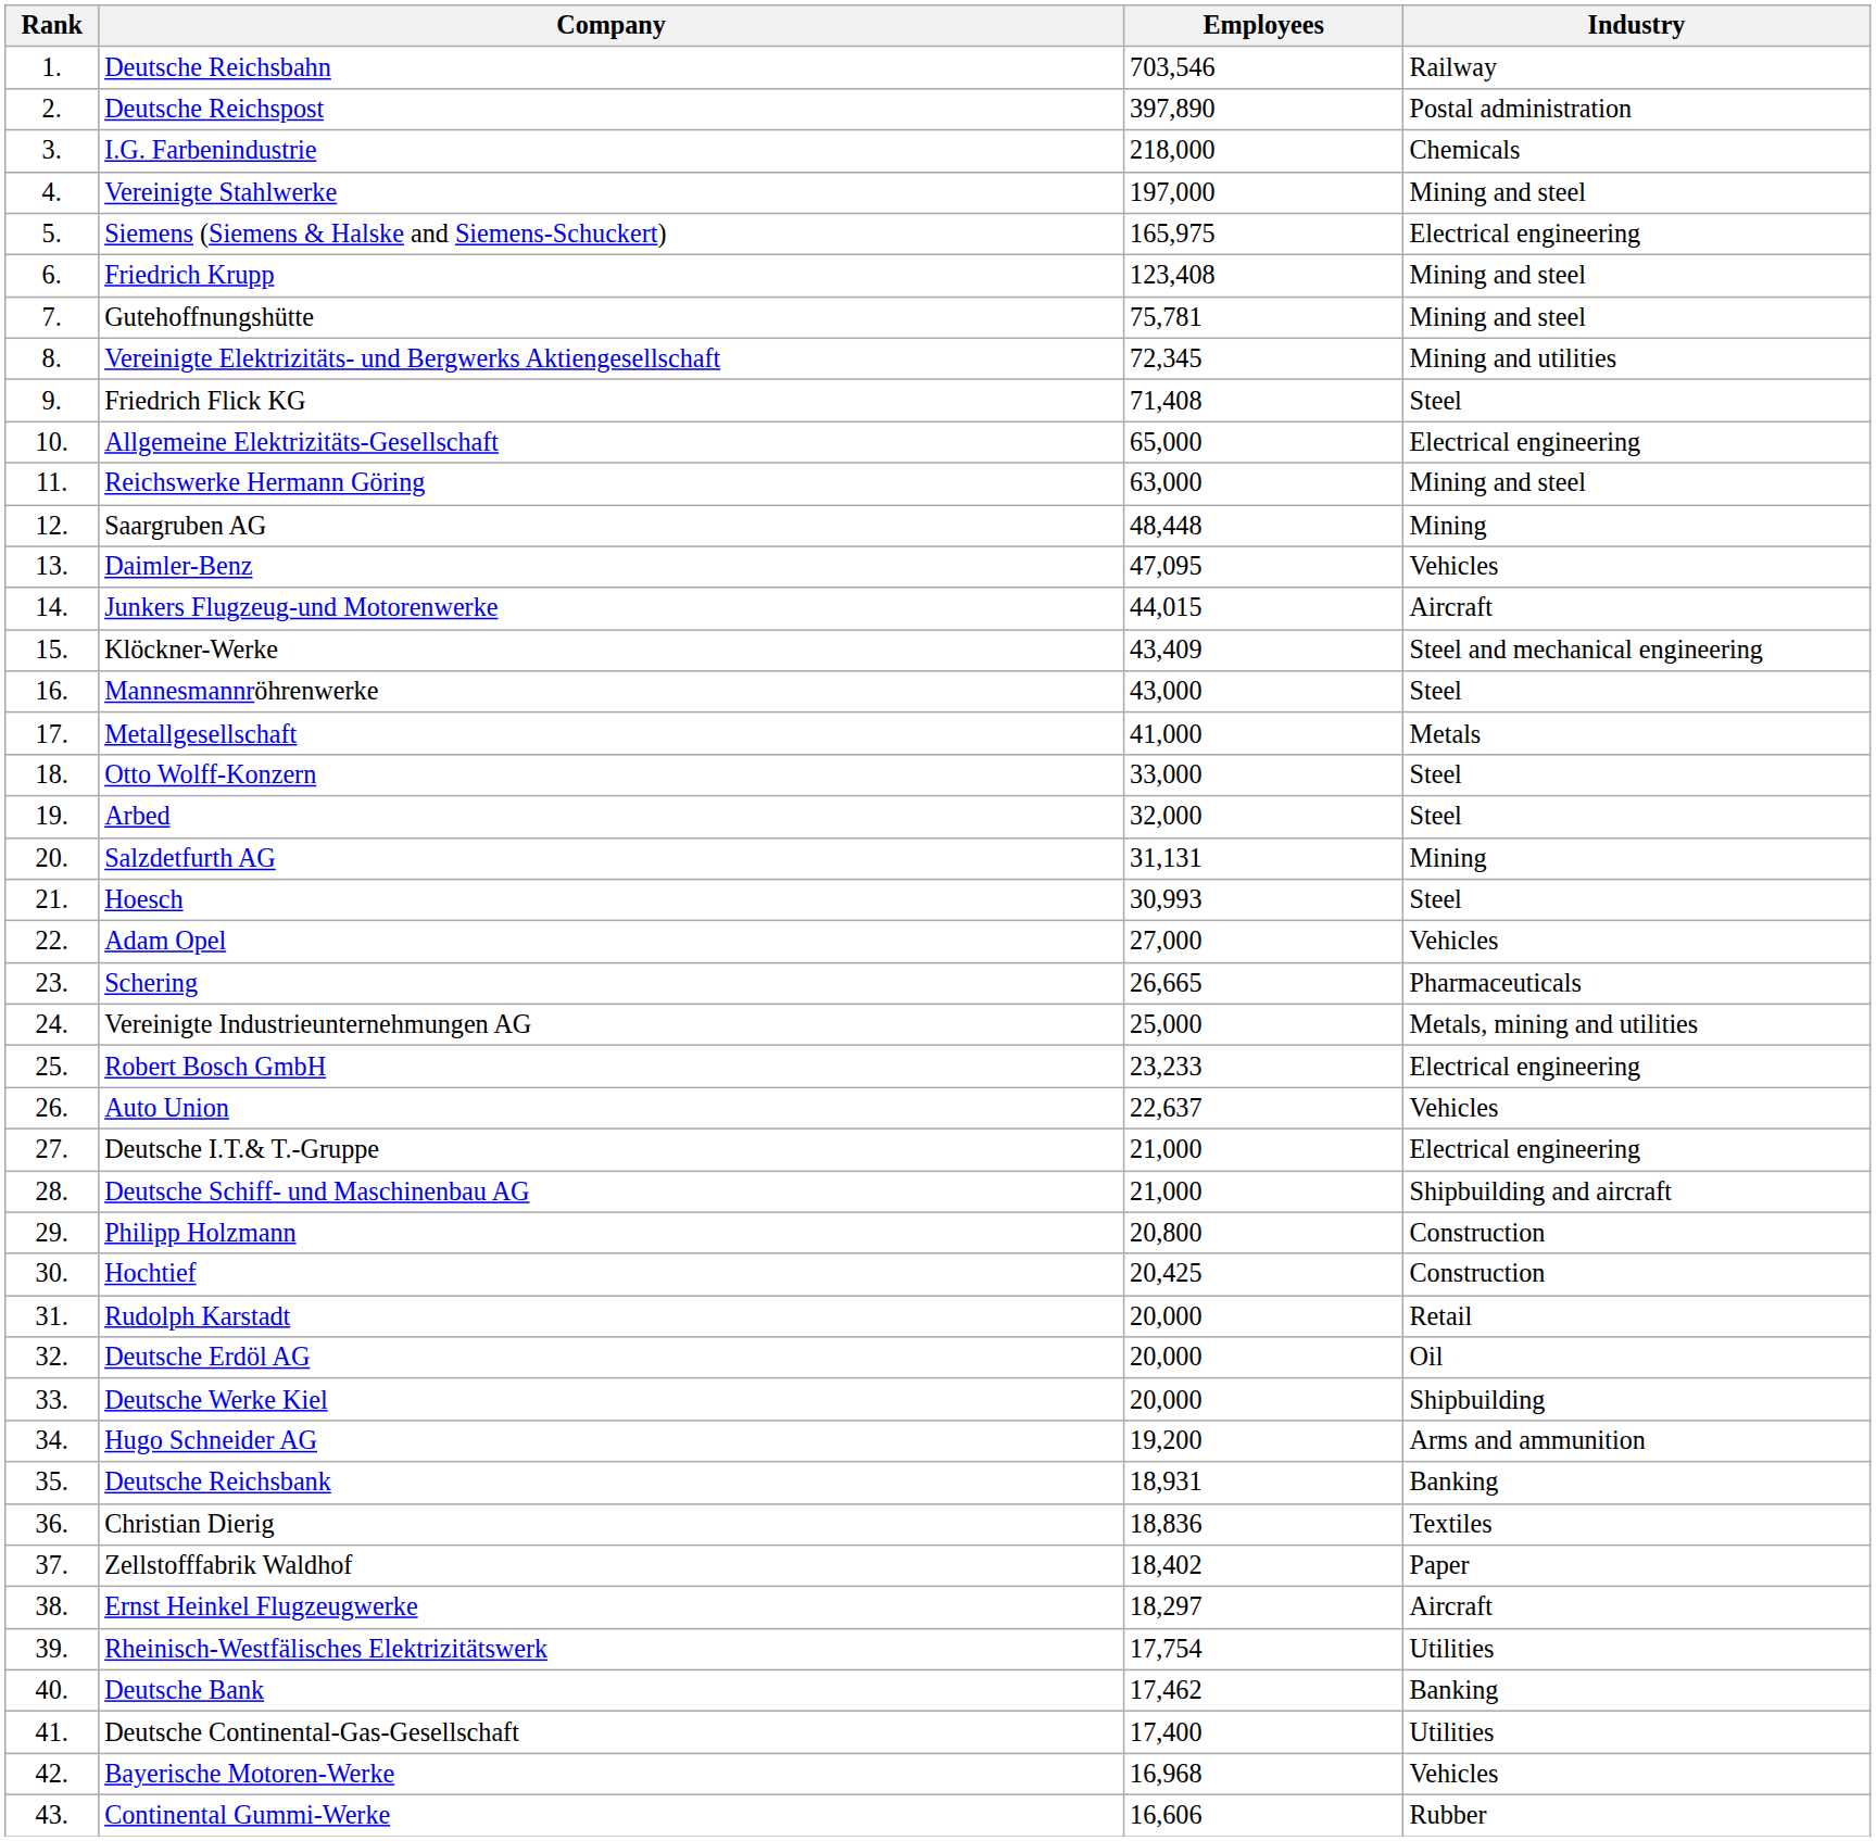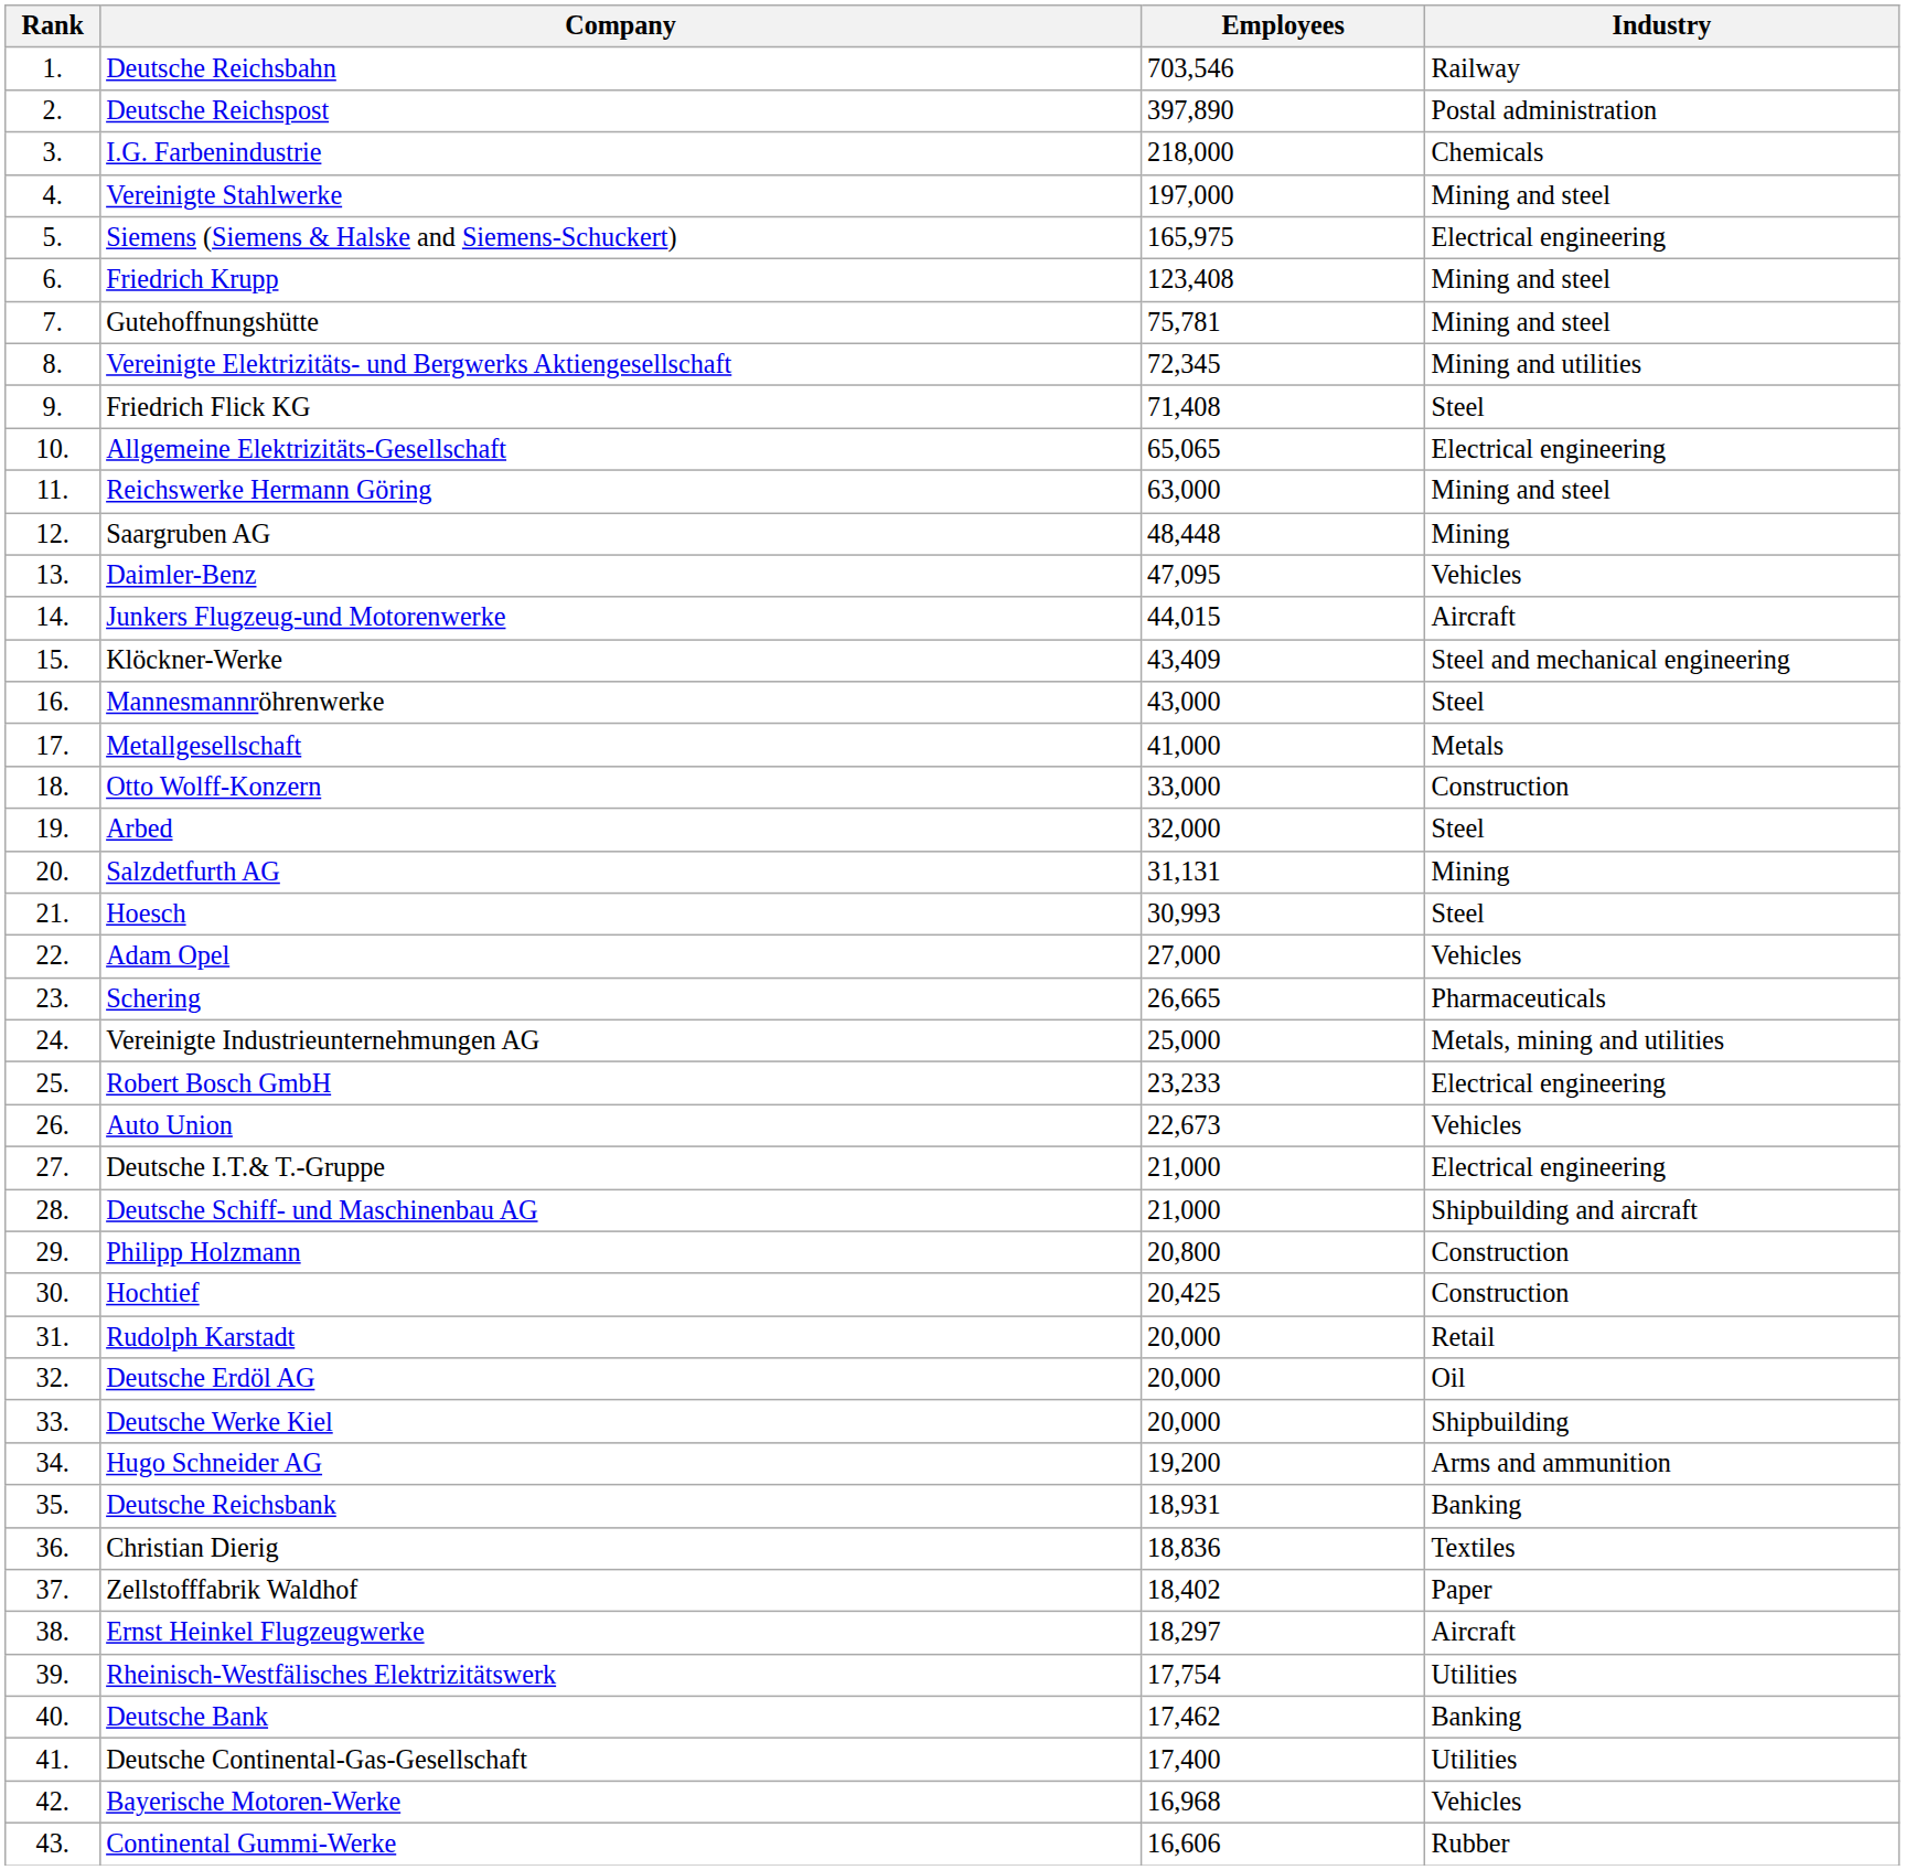Allgemeine Elektrizitäts-Gesellschaft | Employees: 65,000 -> 65,065
Otto Wolff-Konzern | Industry: Steel -> Construction
Auto Union | Employees: 22,637 -> 22,673
